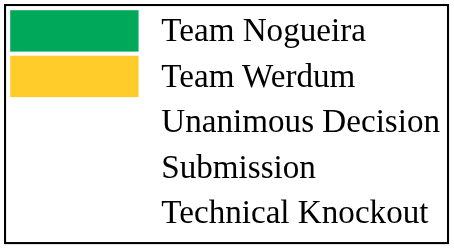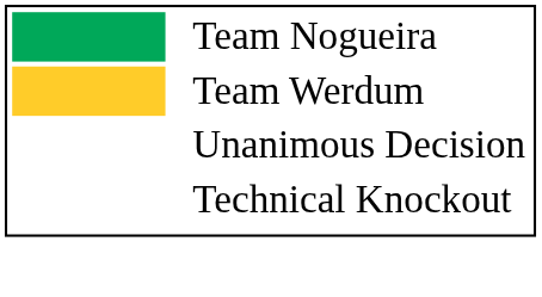- row: Submission
